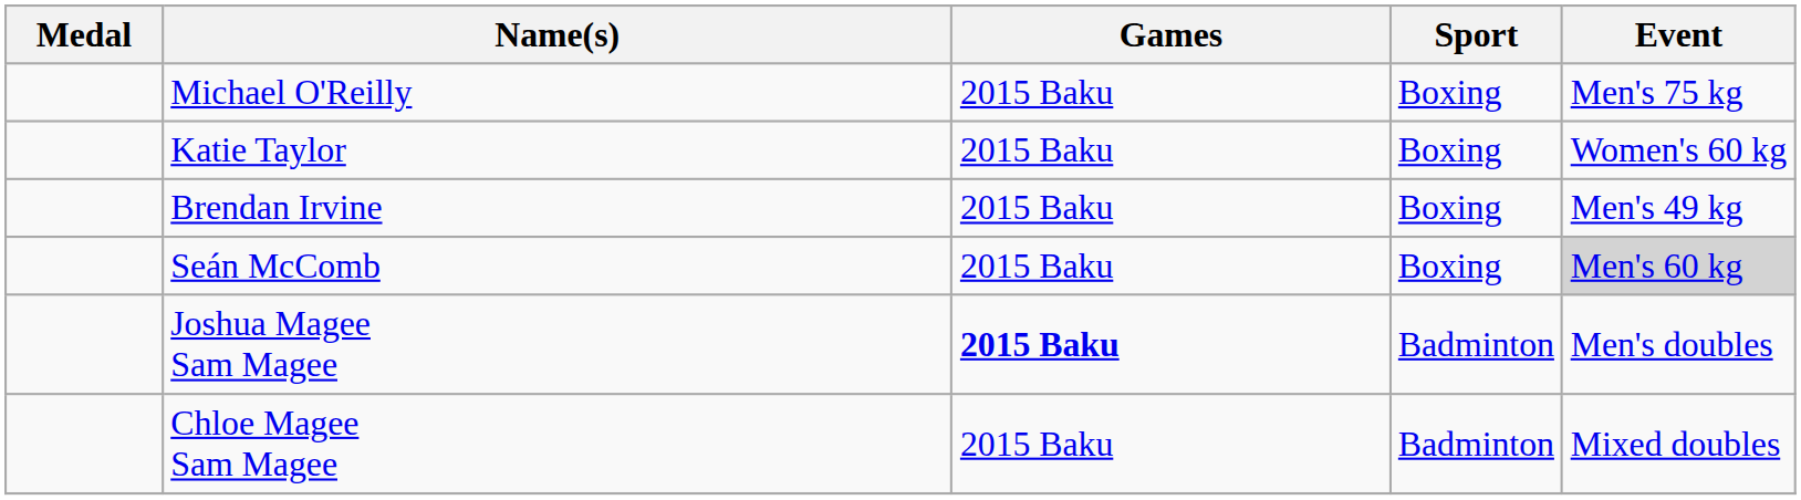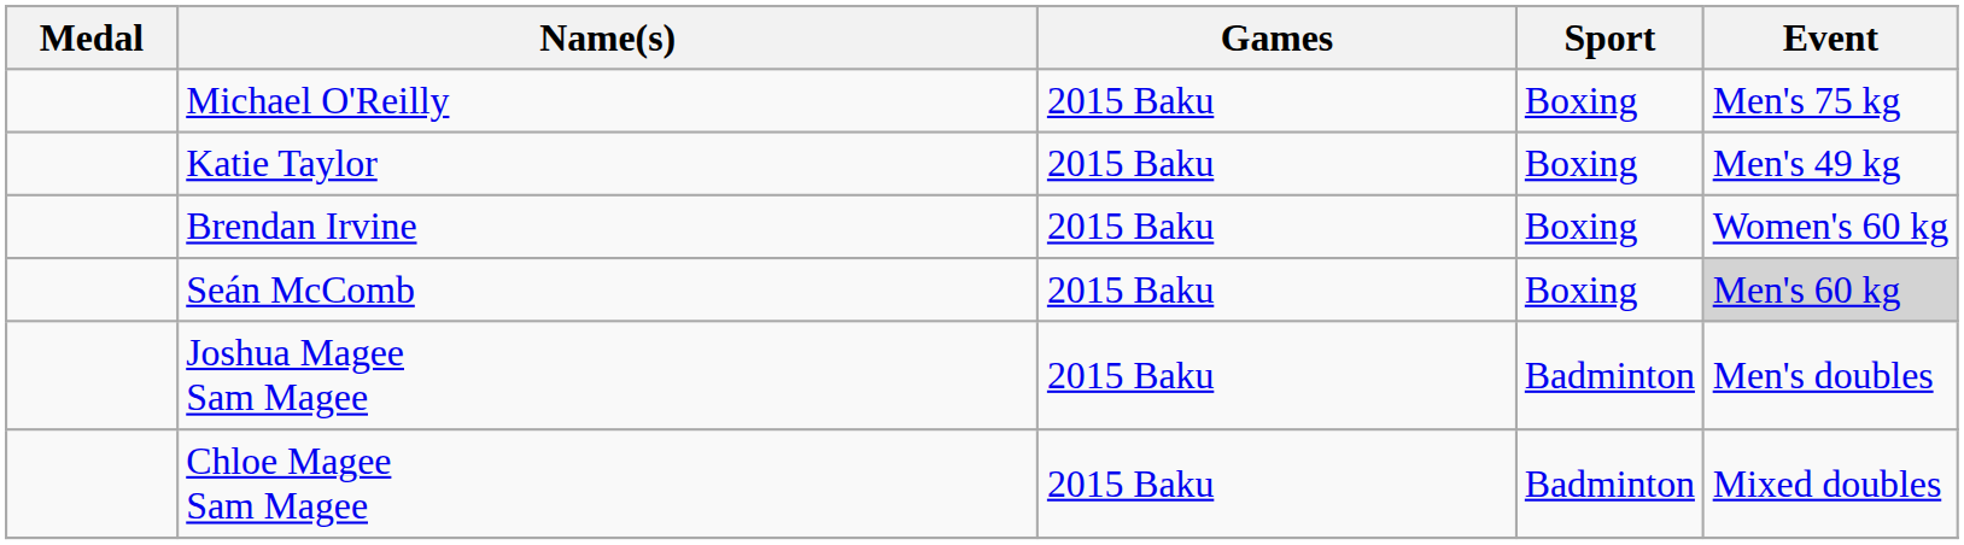Katie Taylor | Event: Women's 60 kg -> Men's 49 kg
Brendan Irvine | Event: Men's 49 kg -> Women's 60 kg
Joshua Magee Sam Magee | Games: bold -> normal
